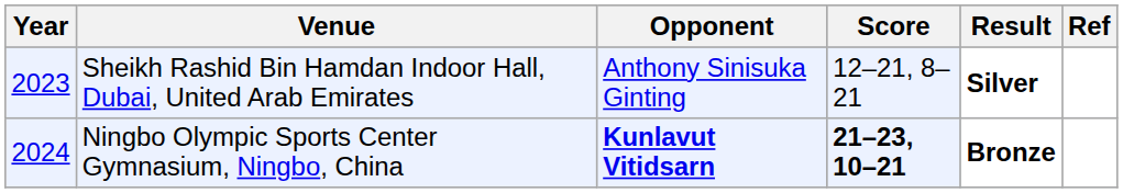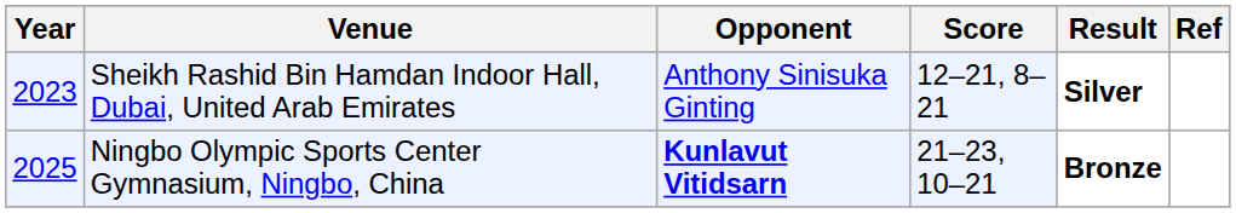Ningbo Olympic Sports Center Gymnasium, Ningbo, China | Year: 2024 -> 2025
Ningbo Olympic Sports Center Gymnasium, Ningbo, China | Score: bold -> normal
